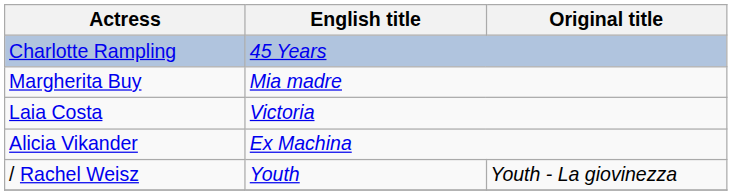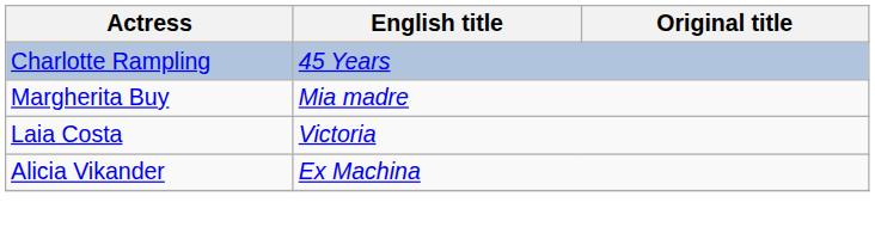- row: / Rachel Weisz | Youth | Youth - La giovinezza
